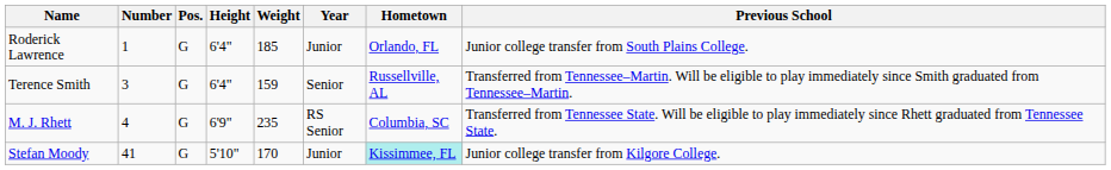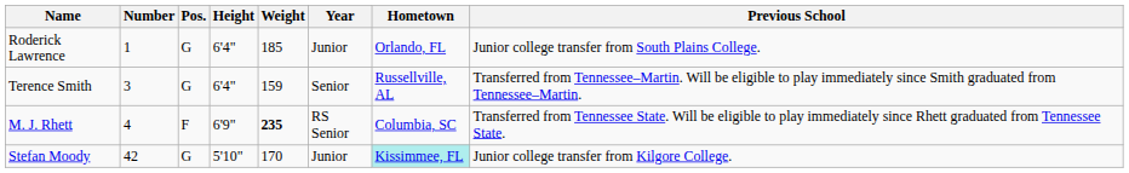M. J. Rhett | Pos.: G -> F
M. J. Rhett | Weight: normal -> bold
Stefan Moody | Number: 41 -> 42
